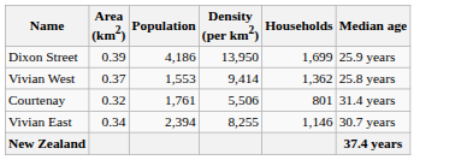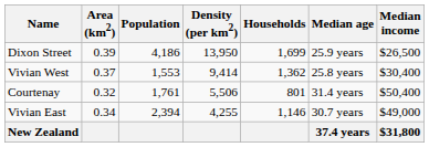+ column: Median income | $26,500 | $30,400 | $50,400 | $49,000 | $31,800
Vivian East | Density (per km2): 8,255 -> 4,255
